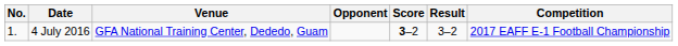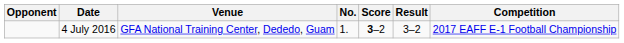columns swapped: No. <-> Opponent
